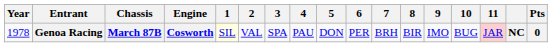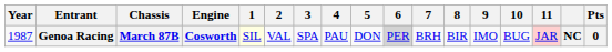Genoa Racing | Year: 1978 -> 1987
Genoa Racing | 6: no background -> lightgrey background
